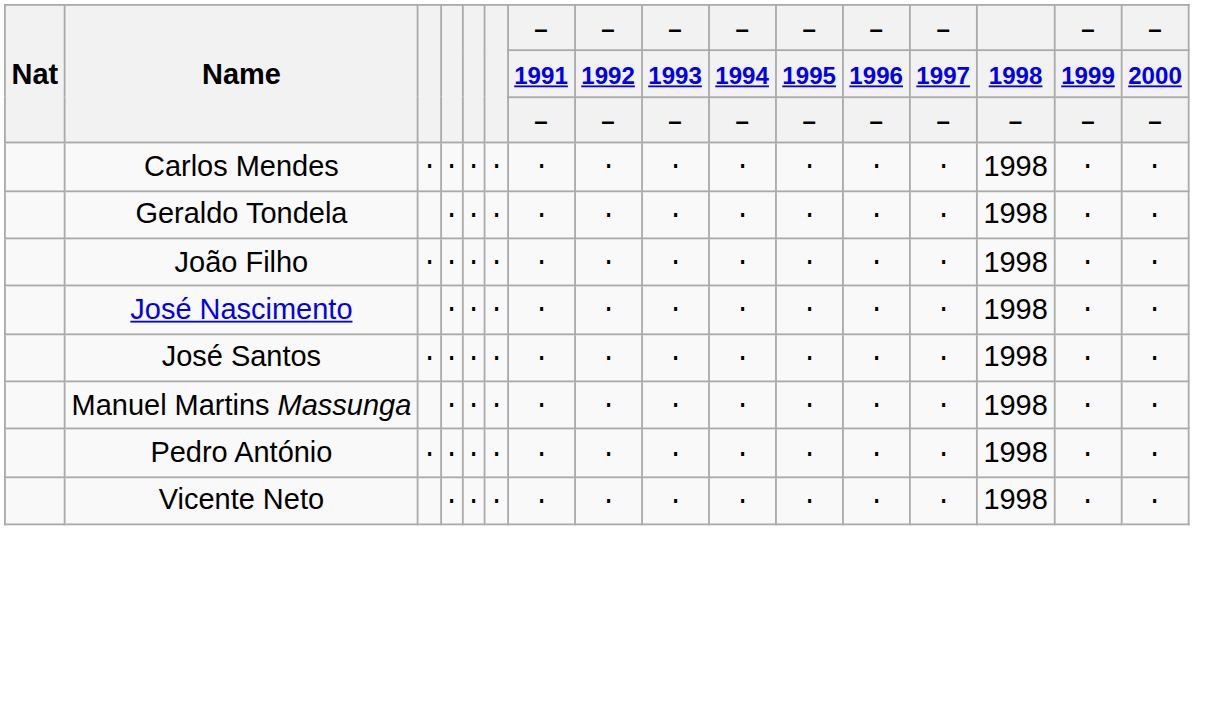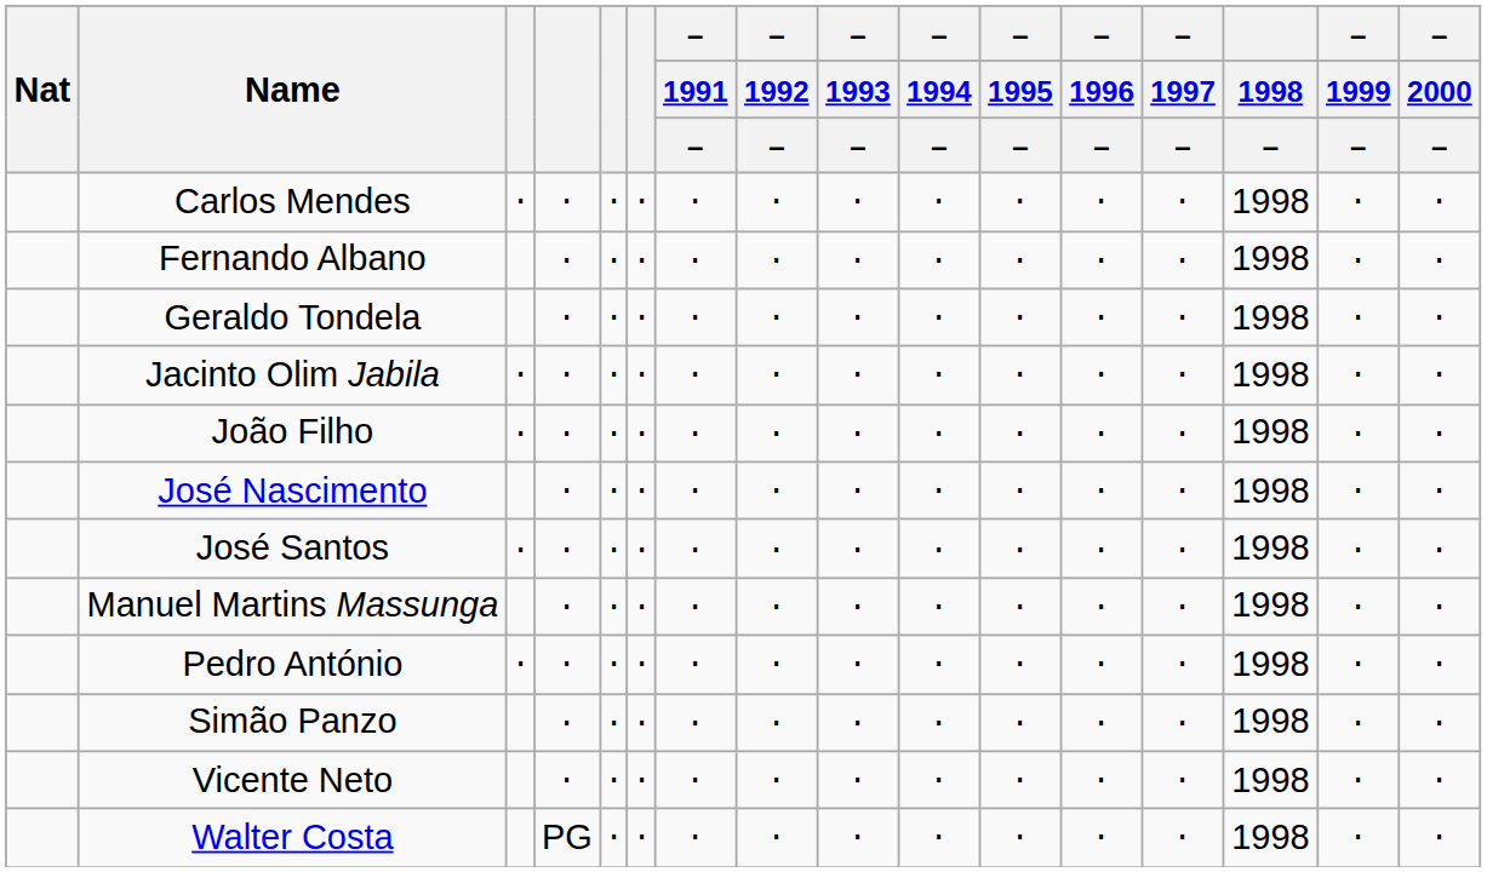+ row: Fernando Albano | ⋅ | ⋅ | ⋅ | ⋅ | ⋅ | ⋅ | ⋅ | ⋅ | ⋅ | ⋅ | 1998 | ⋅ | ⋅
+ row: Jacinto Olim Jabila | ⋅ | ⋅ | ⋅ | ⋅ | ⋅ | ⋅ | ⋅ | ⋅ | ⋅ | ⋅ | ⋅ | 1998 | ⋅ | ⋅
+ row: Simão Panzo | ⋅ | ⋅ | ⋅ | ⋅ | ⋅ | ⋅ | ⋅ | ⋅ | ⋅ | ⋅ | 1998 | ⋅ | ⋅
+ row: Walter Costa | PG | ⋅ | ⋅ | ⋅ | ⋅ | ⋅ | ⋅ | ⋅ | ⋅ | ⋅ | 1998 | ⋅ | ⋅
